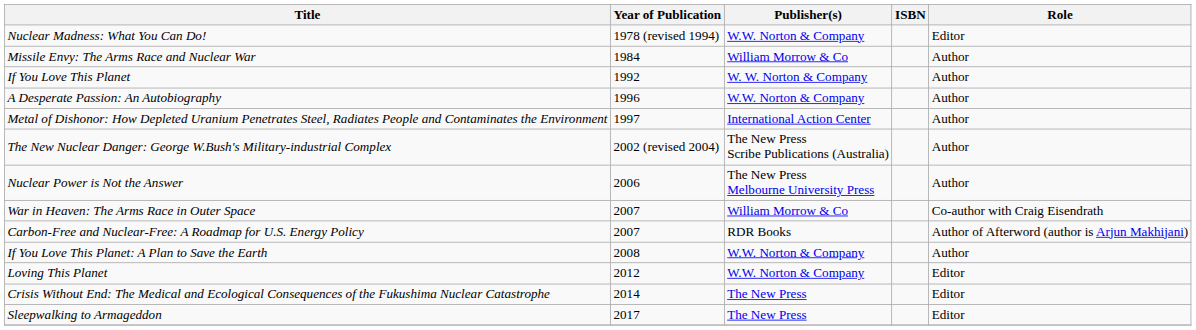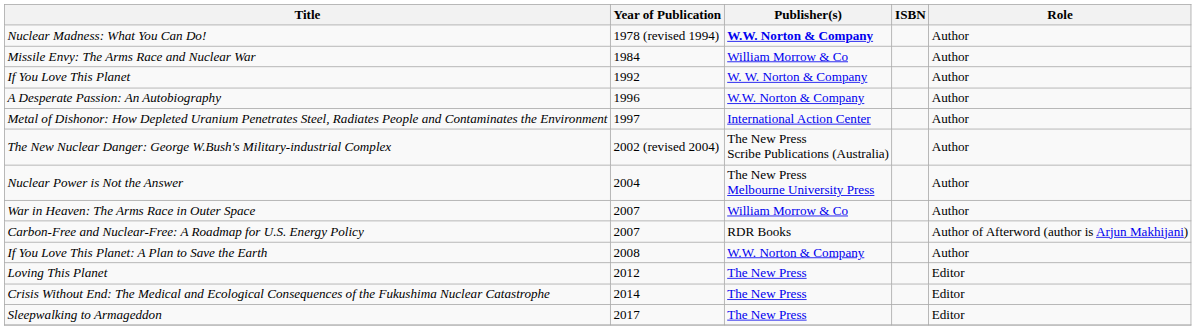Nuclear Madness: What You Can Do! | Publisher(s): normal -> bold
Nuclear Madness: What You Can Do! | Role: Editor -> Author
Nuclear Power is Not the Answer | Year of Publication: 2006 -> 2004
War in Heaven: The Arms Race in Outer Space | Role: Co-author with Craig Eisendrath -> Author
Loving This Planet | Publisher(s): W.W. Norton & Company -> The New Press
